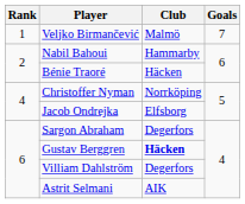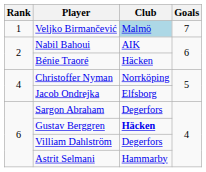Veljko Birmančević | Club: no background -> lightblue background
Nabil Bahoui | Club: Hammarby -> AIK
Astrit Selmani | Club: AIK -> Hammarby
